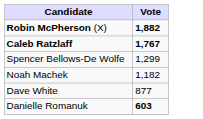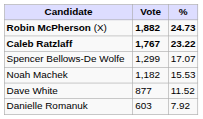+ column: % | 24.73 | 23.22 | 17.07 | 15.53 | 11.52 | 7.92
Danielle Romanuk | Vote: bold -> normal
